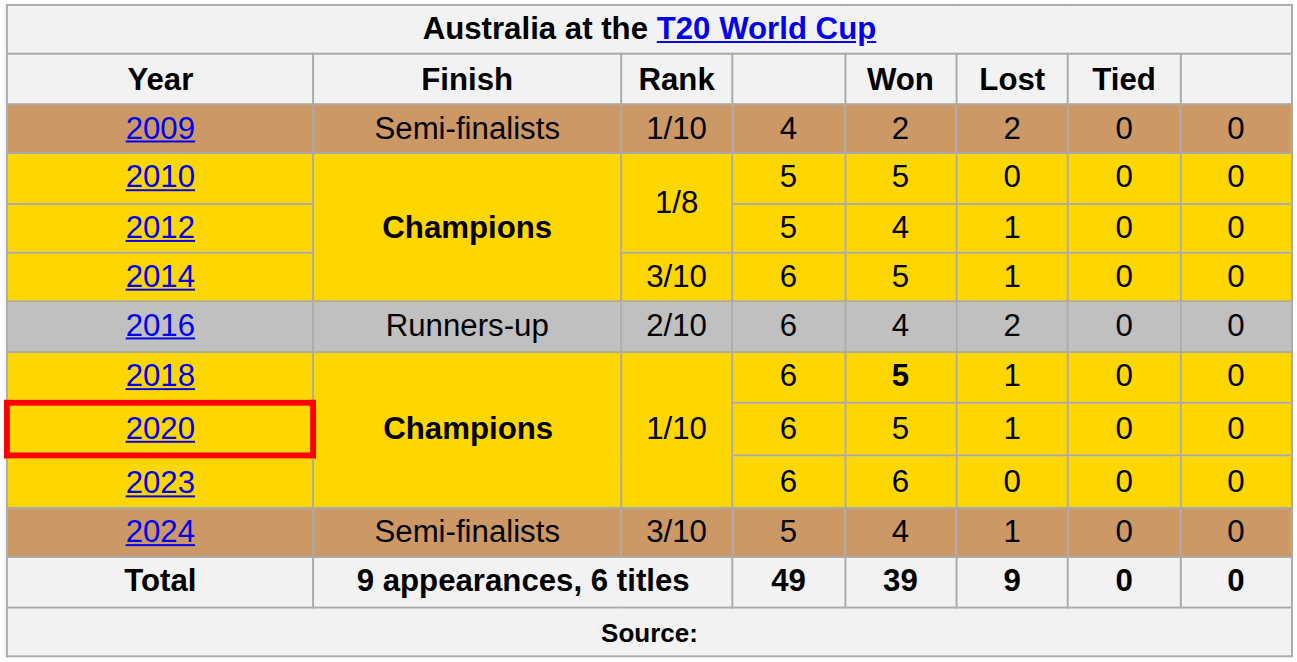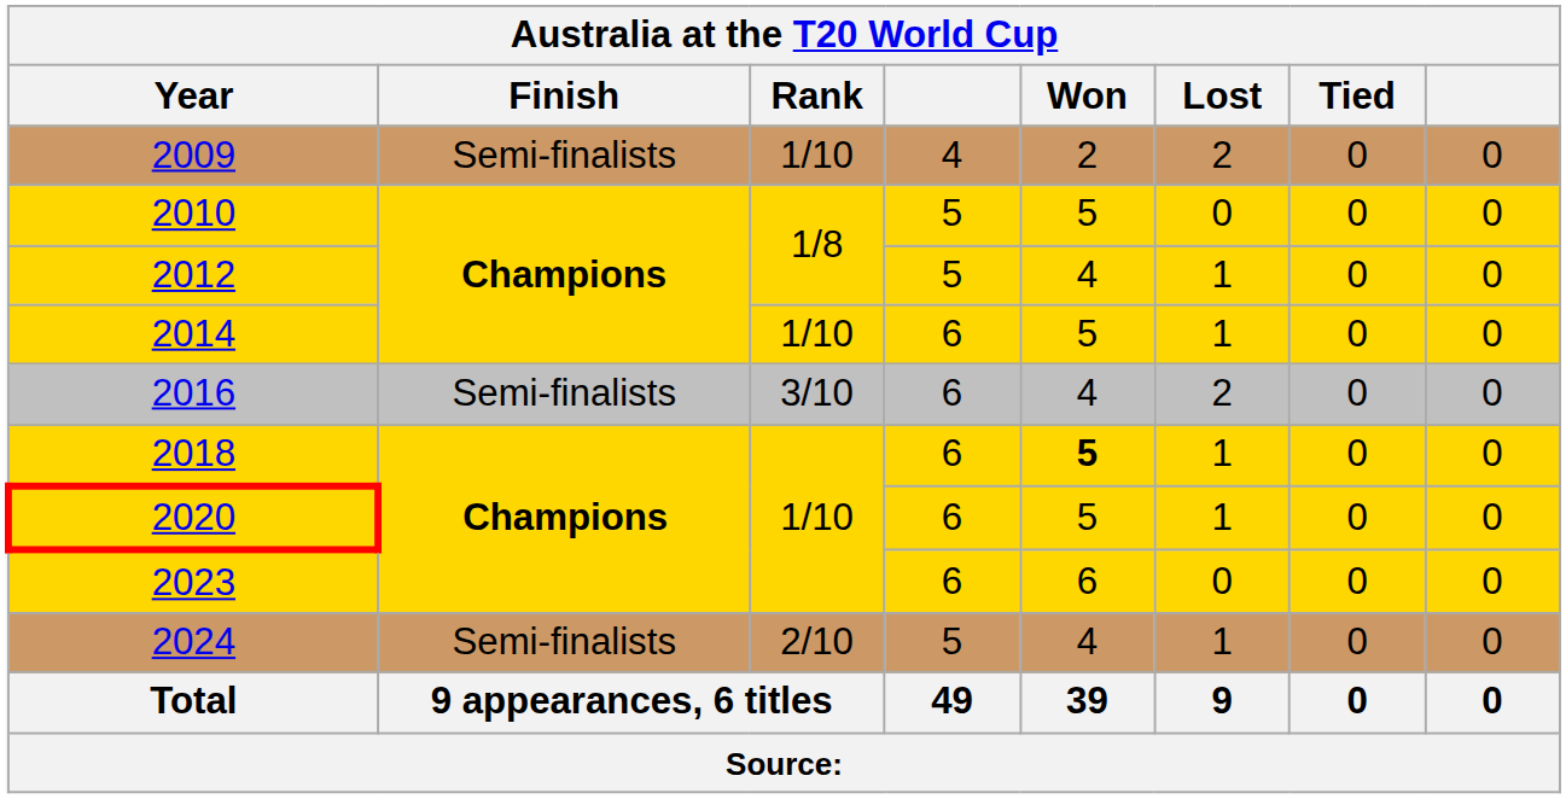2014 | Rank: 3/10 -> 1/10
2016 | Finish: Runners-up -> Semi-finalists
2016 | Rank: 2/10 -> 3/10
2024 | Rank: 3/10 -> 2/10
